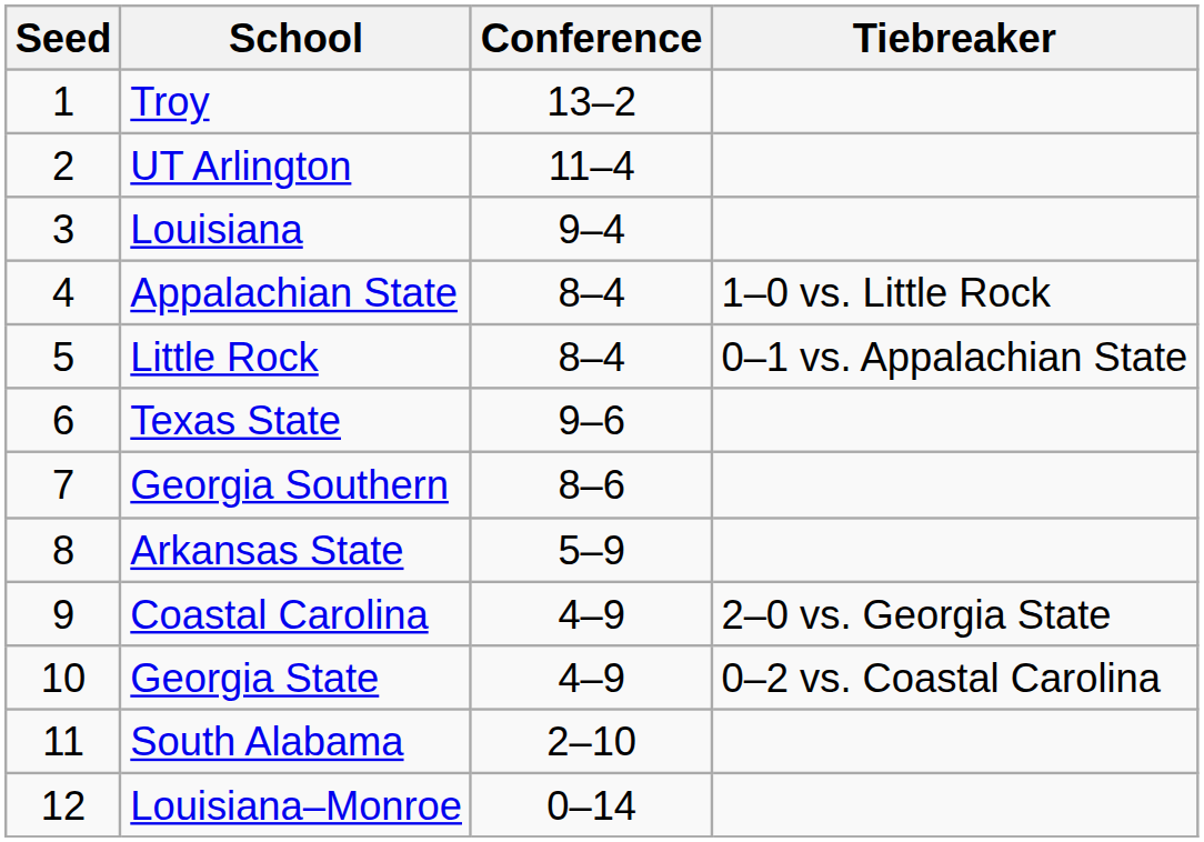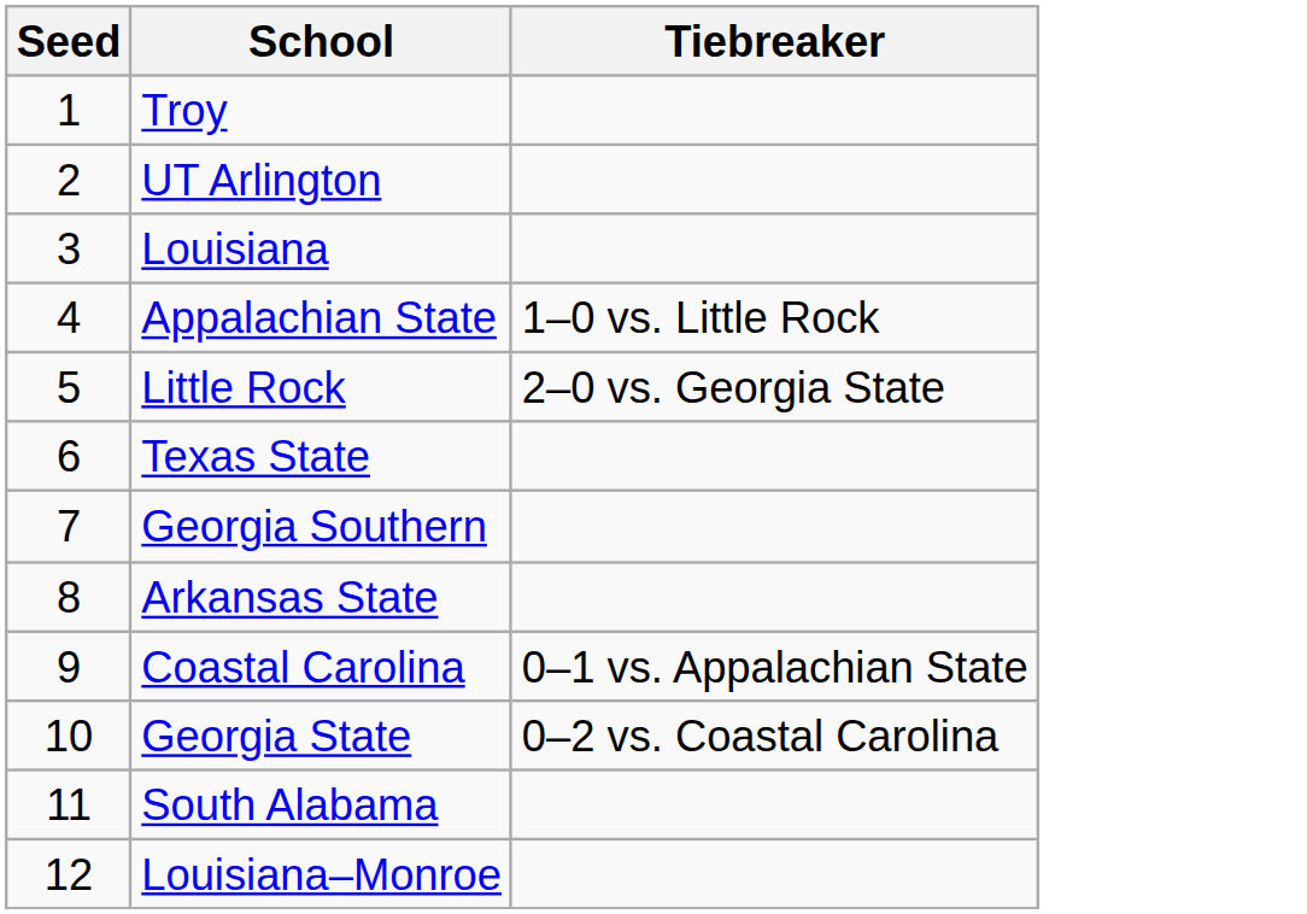- column: Conference | 13–2 | 11–4 | 9–4 | 8–4 | 8–4 | 9–6 | 8–6 | 5–9 | 4–9 | 4–9 | 2–10 | 0–14
Little Rock | Tiebreaker: 0–1 vs. Appalachian State -> 2–0 vs. Georgia State
Coastal Carolina | Tiebreaker: 2–0 vs. Georgia State -> 0–1 vs. Appalachian State
